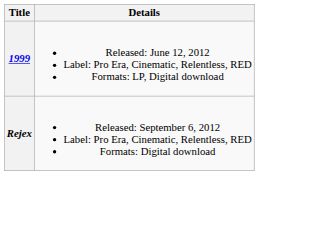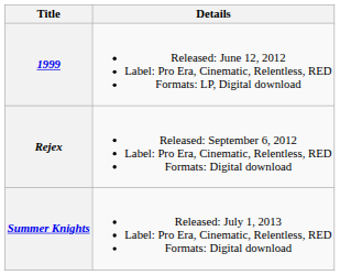+ row: Summer Knights | Released: July 1, 2013 Label: Pro Era, Cinematic, Relentless, RED Formats: Digital download
